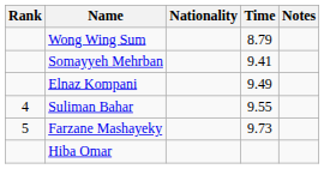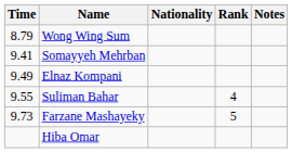columns swapped: Rank <-> Time
